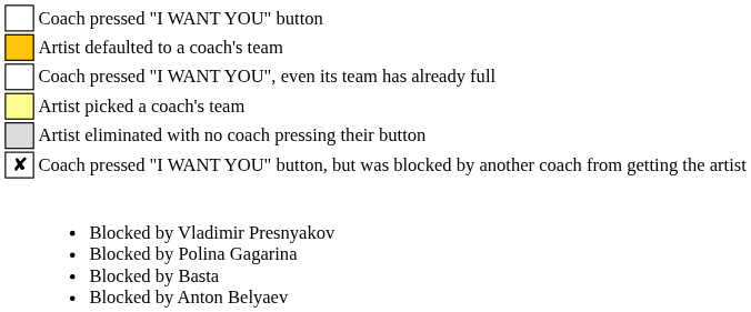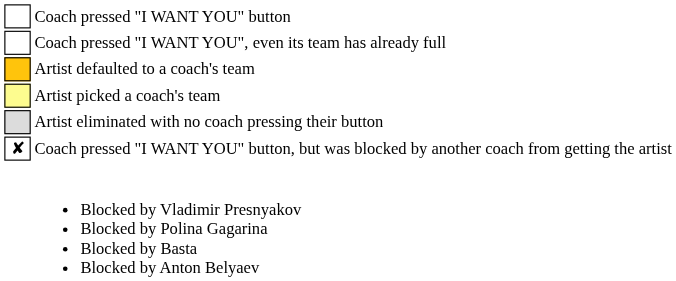rows swapped: Coach pressed "I WANT YOU", even its team has already full <-> Artist defaulted to a coach's team
